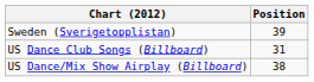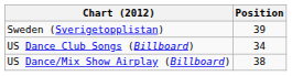US Dance Club Songs (Billboard) | Position: 31 -> 34
